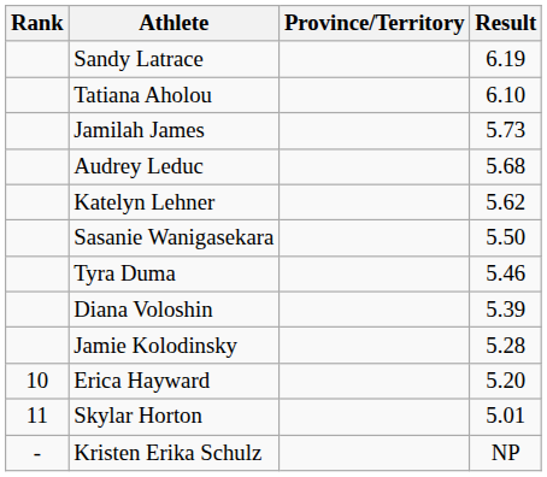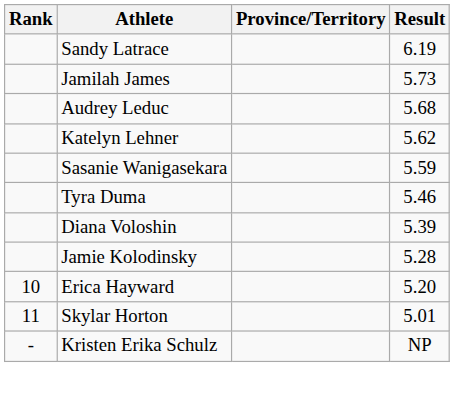- row: Tatiana Aholou | 6.10
Sasanie Wanigasekara | Result: 5.50 -> 5.59
